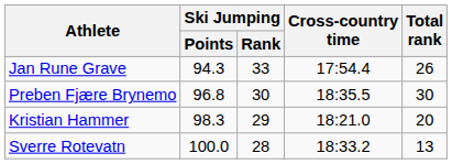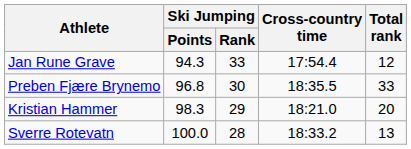Jan Rune Grave | Total rank: 26 -> 12
Preben Fjære Brynemo | Total rank: 30 -> 33
